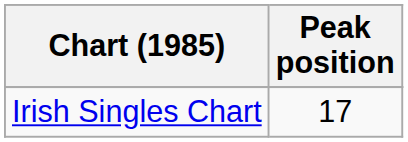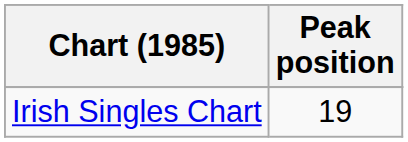Irish Singles Chart | Peak position: 17 -> 19
